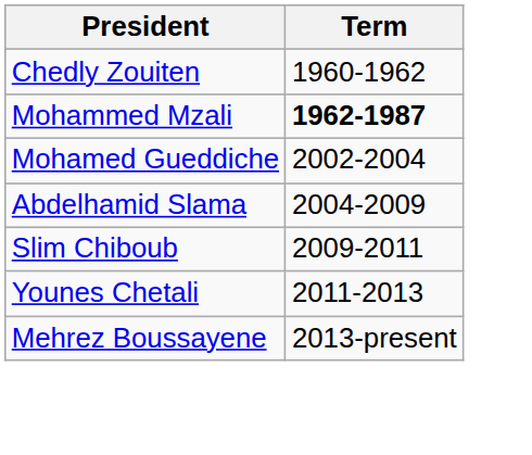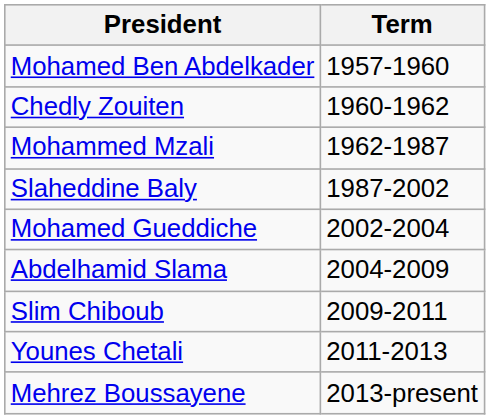+ row: Mohamed Ben Abdelkader | 1957-1960
Mohammed Mzali | Term: bold -> normal
+ row: Slaheddine Baly | 1987-2002
